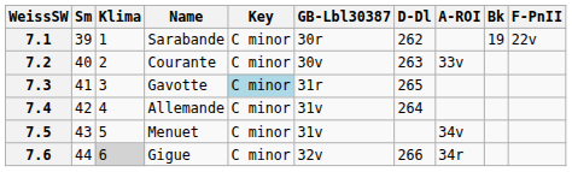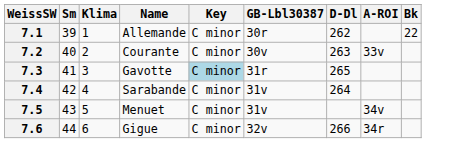- column: F-PnII | 22v
7.1 | Name: Sarabande -> Allemande
7.1 | Bk: 19 -> 22
7.4 | Name: Allemande -> Sarabande
7.6 | Klima: lightgrey background -> no background
